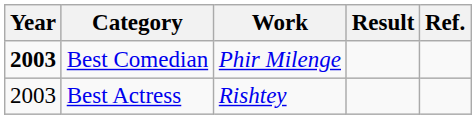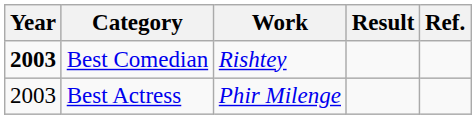Best Comedian | Work: Phir Milenge -> Rishtey
Best Actress | Work: Rishtey -> Phir Milenge
